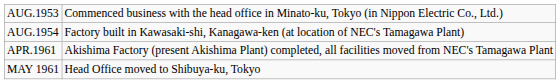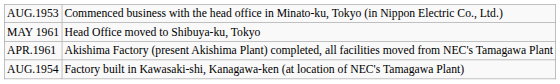rows swapped: AUG.1954 <-> MAY 1961
